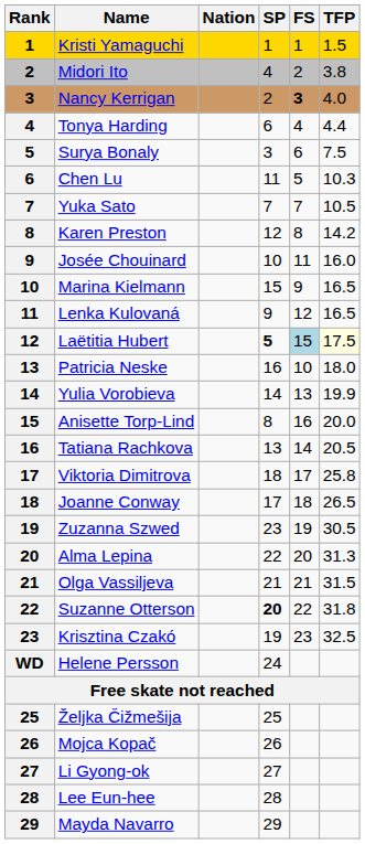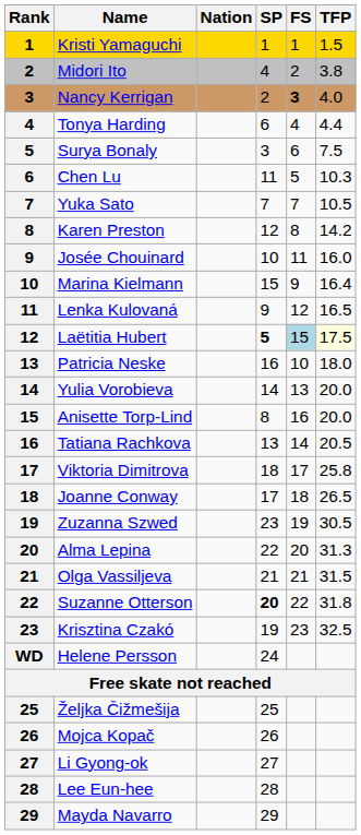Marina Kielmann | TFP: 16.5 -> 16.4
Yulia Vorobieva | TFP: 19.9 -> 20.0
